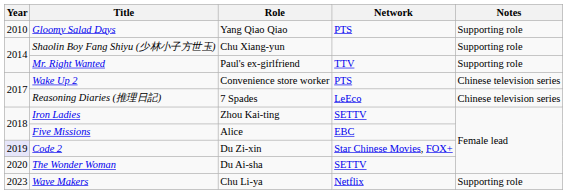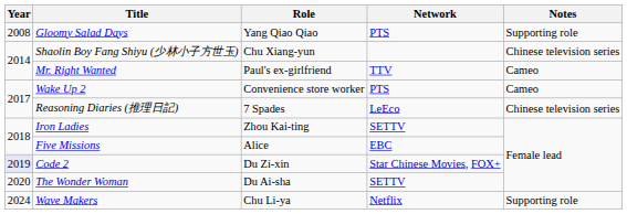Gloomy Salad Days | Year: 2010 -> 2008
Shaolin Boy Fang Shiyu (少林小子方世玉) | Notes: Supporting role -> Chinese television series
Mr. Right Wanted | Notes: Supporting role -> Cameo
Wake Up 2 | Notes: Chinese television series -> Cameo
Wave Makers | Year: 2023 -> 2024
